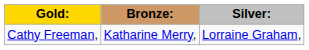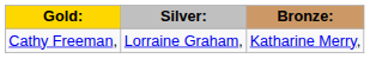columns swapped: Silver: <-> Bronze:
